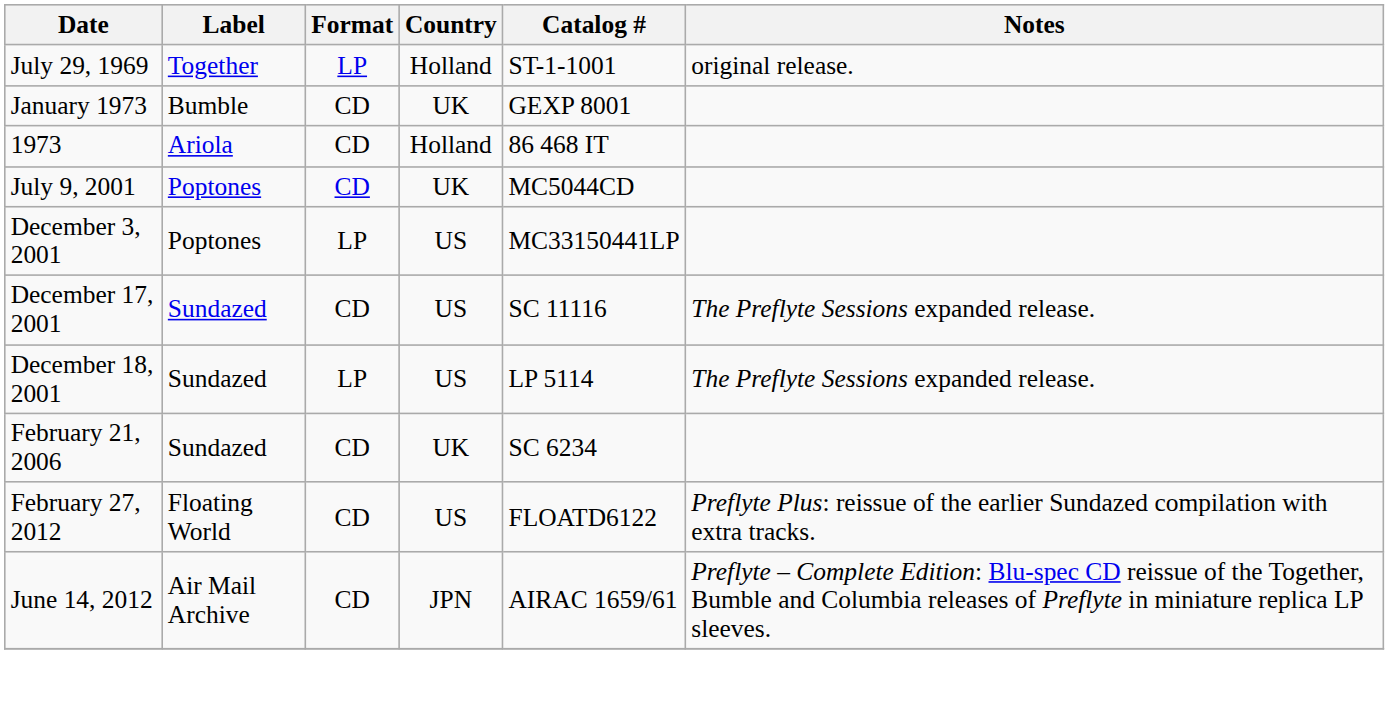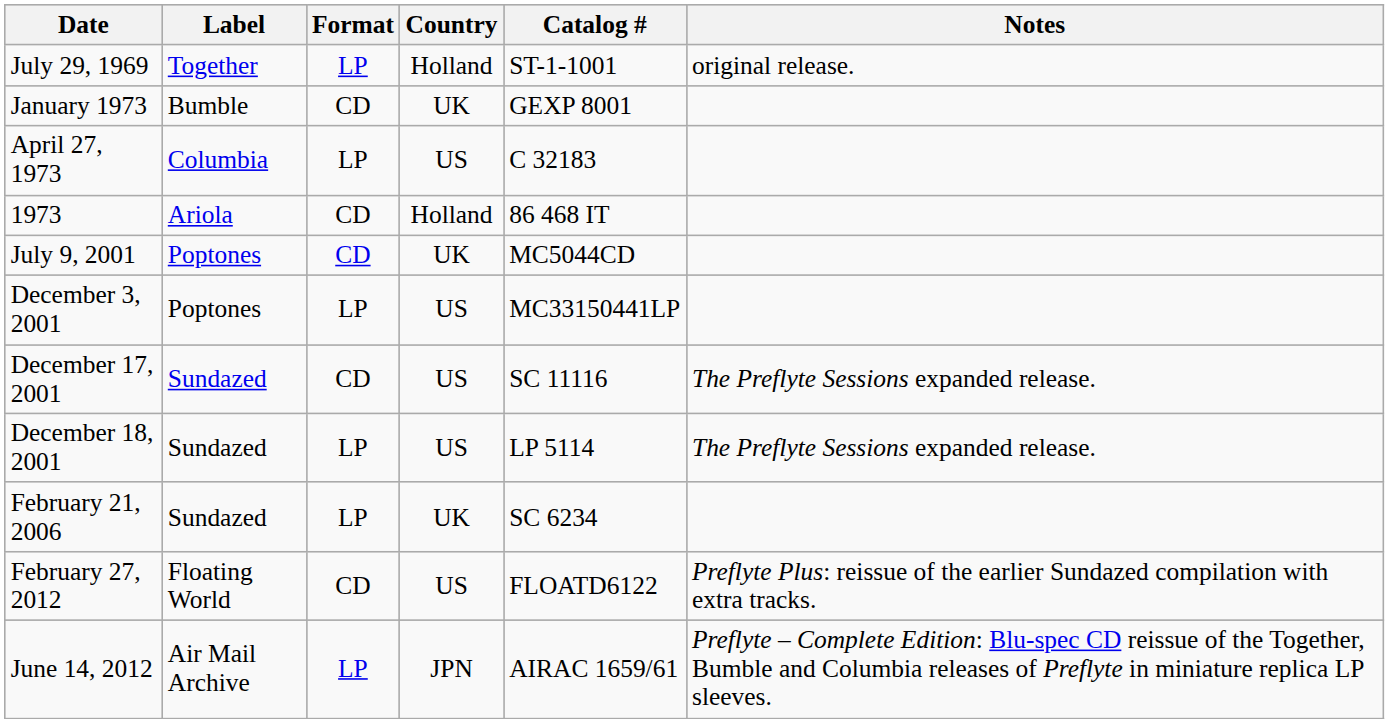+ row: April 27, 1973 | Columbia | LP | US | C 32183
February 21, 2006 | Format: CD -> LP
June 14, 2012 | Format: CD -> LP
